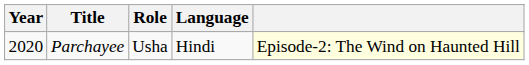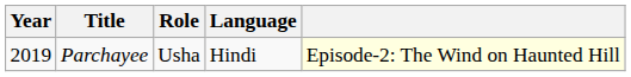Parchayee | Year: 2020 -> 2019
